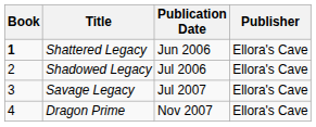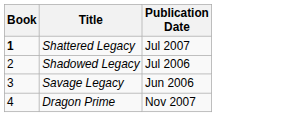- column: Publisher | Ellora's Cave | Ellora's Cave | Ellora's Cave | Ellora's Cave
Shattered Legacy | Publication Date: Jun 2006 -> Jul 2007
Savage Legacy | Publication Date: Jul 2007 -> Jun 2006
